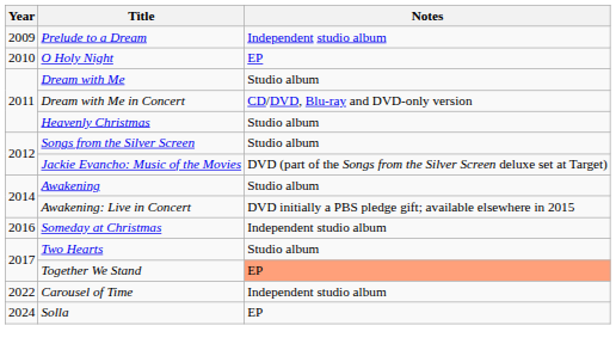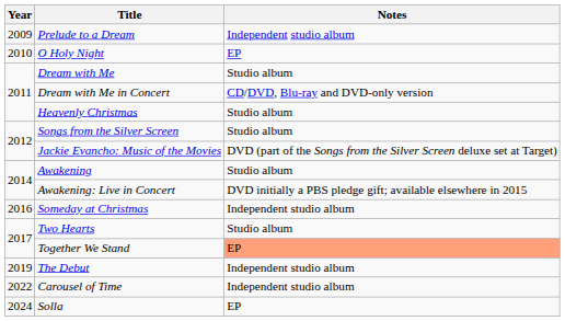+ row: 2019 | The Debut | Independent studio album
